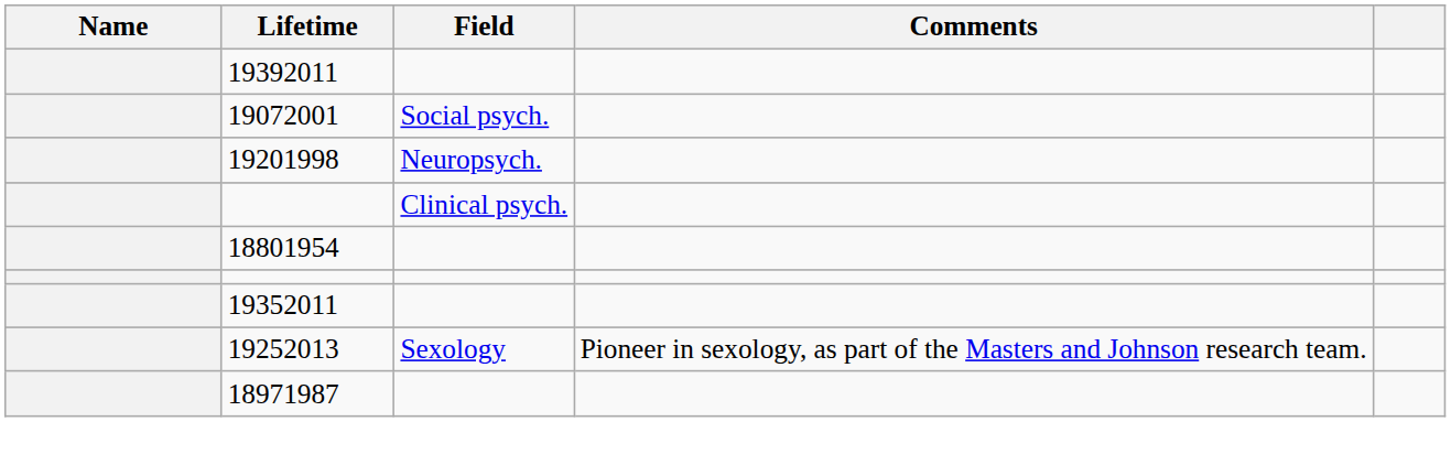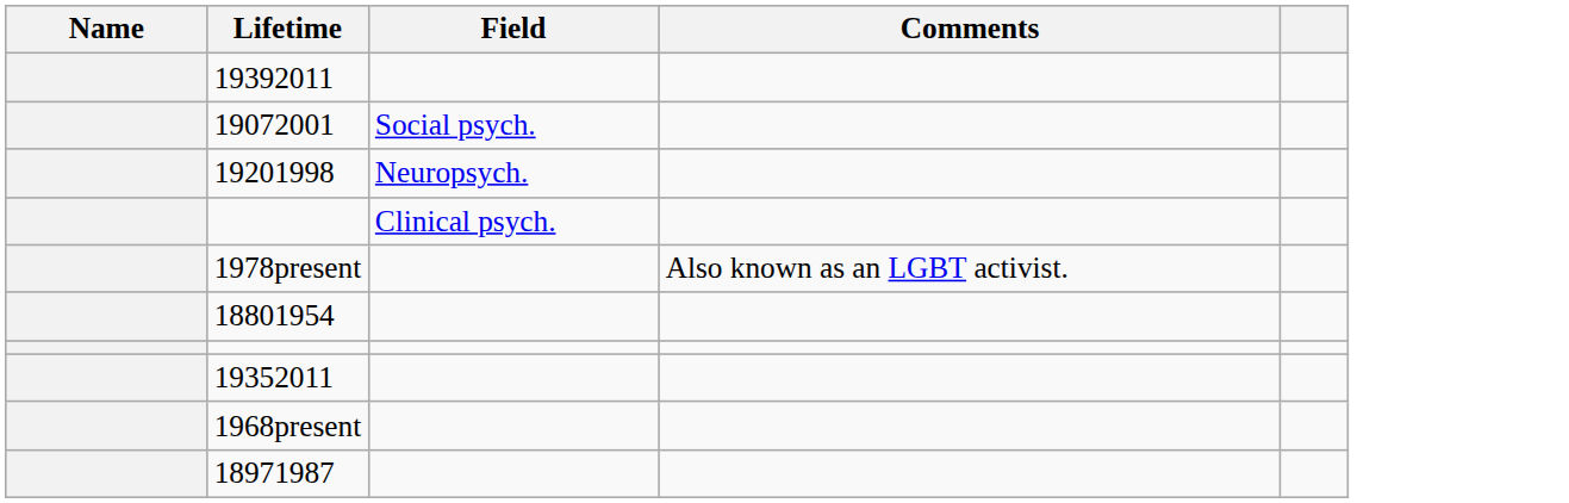+ row: 1978present | Also known as an LGBT activist.
- row: 19252013 | Sexology | Pioneer in sexology, as part of the Masters and Johnson research team.
+ row: 1968present
